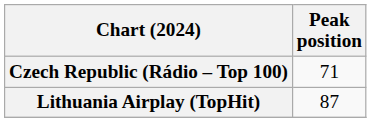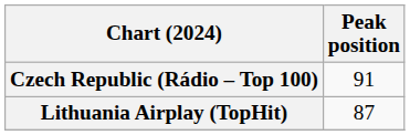Czech Republic (Rádio – Top 100) | Peak position: 71 -> 91
